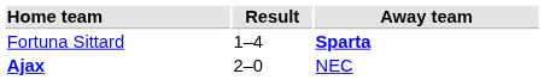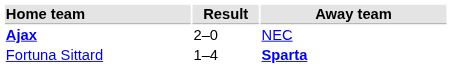rows swapped: Ajax <-> Fortuna Sittard
